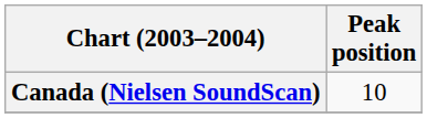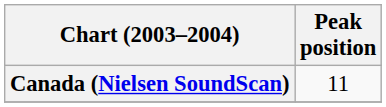Canada (Nielsen SoundScan) | Peak position: 10 -> 11
